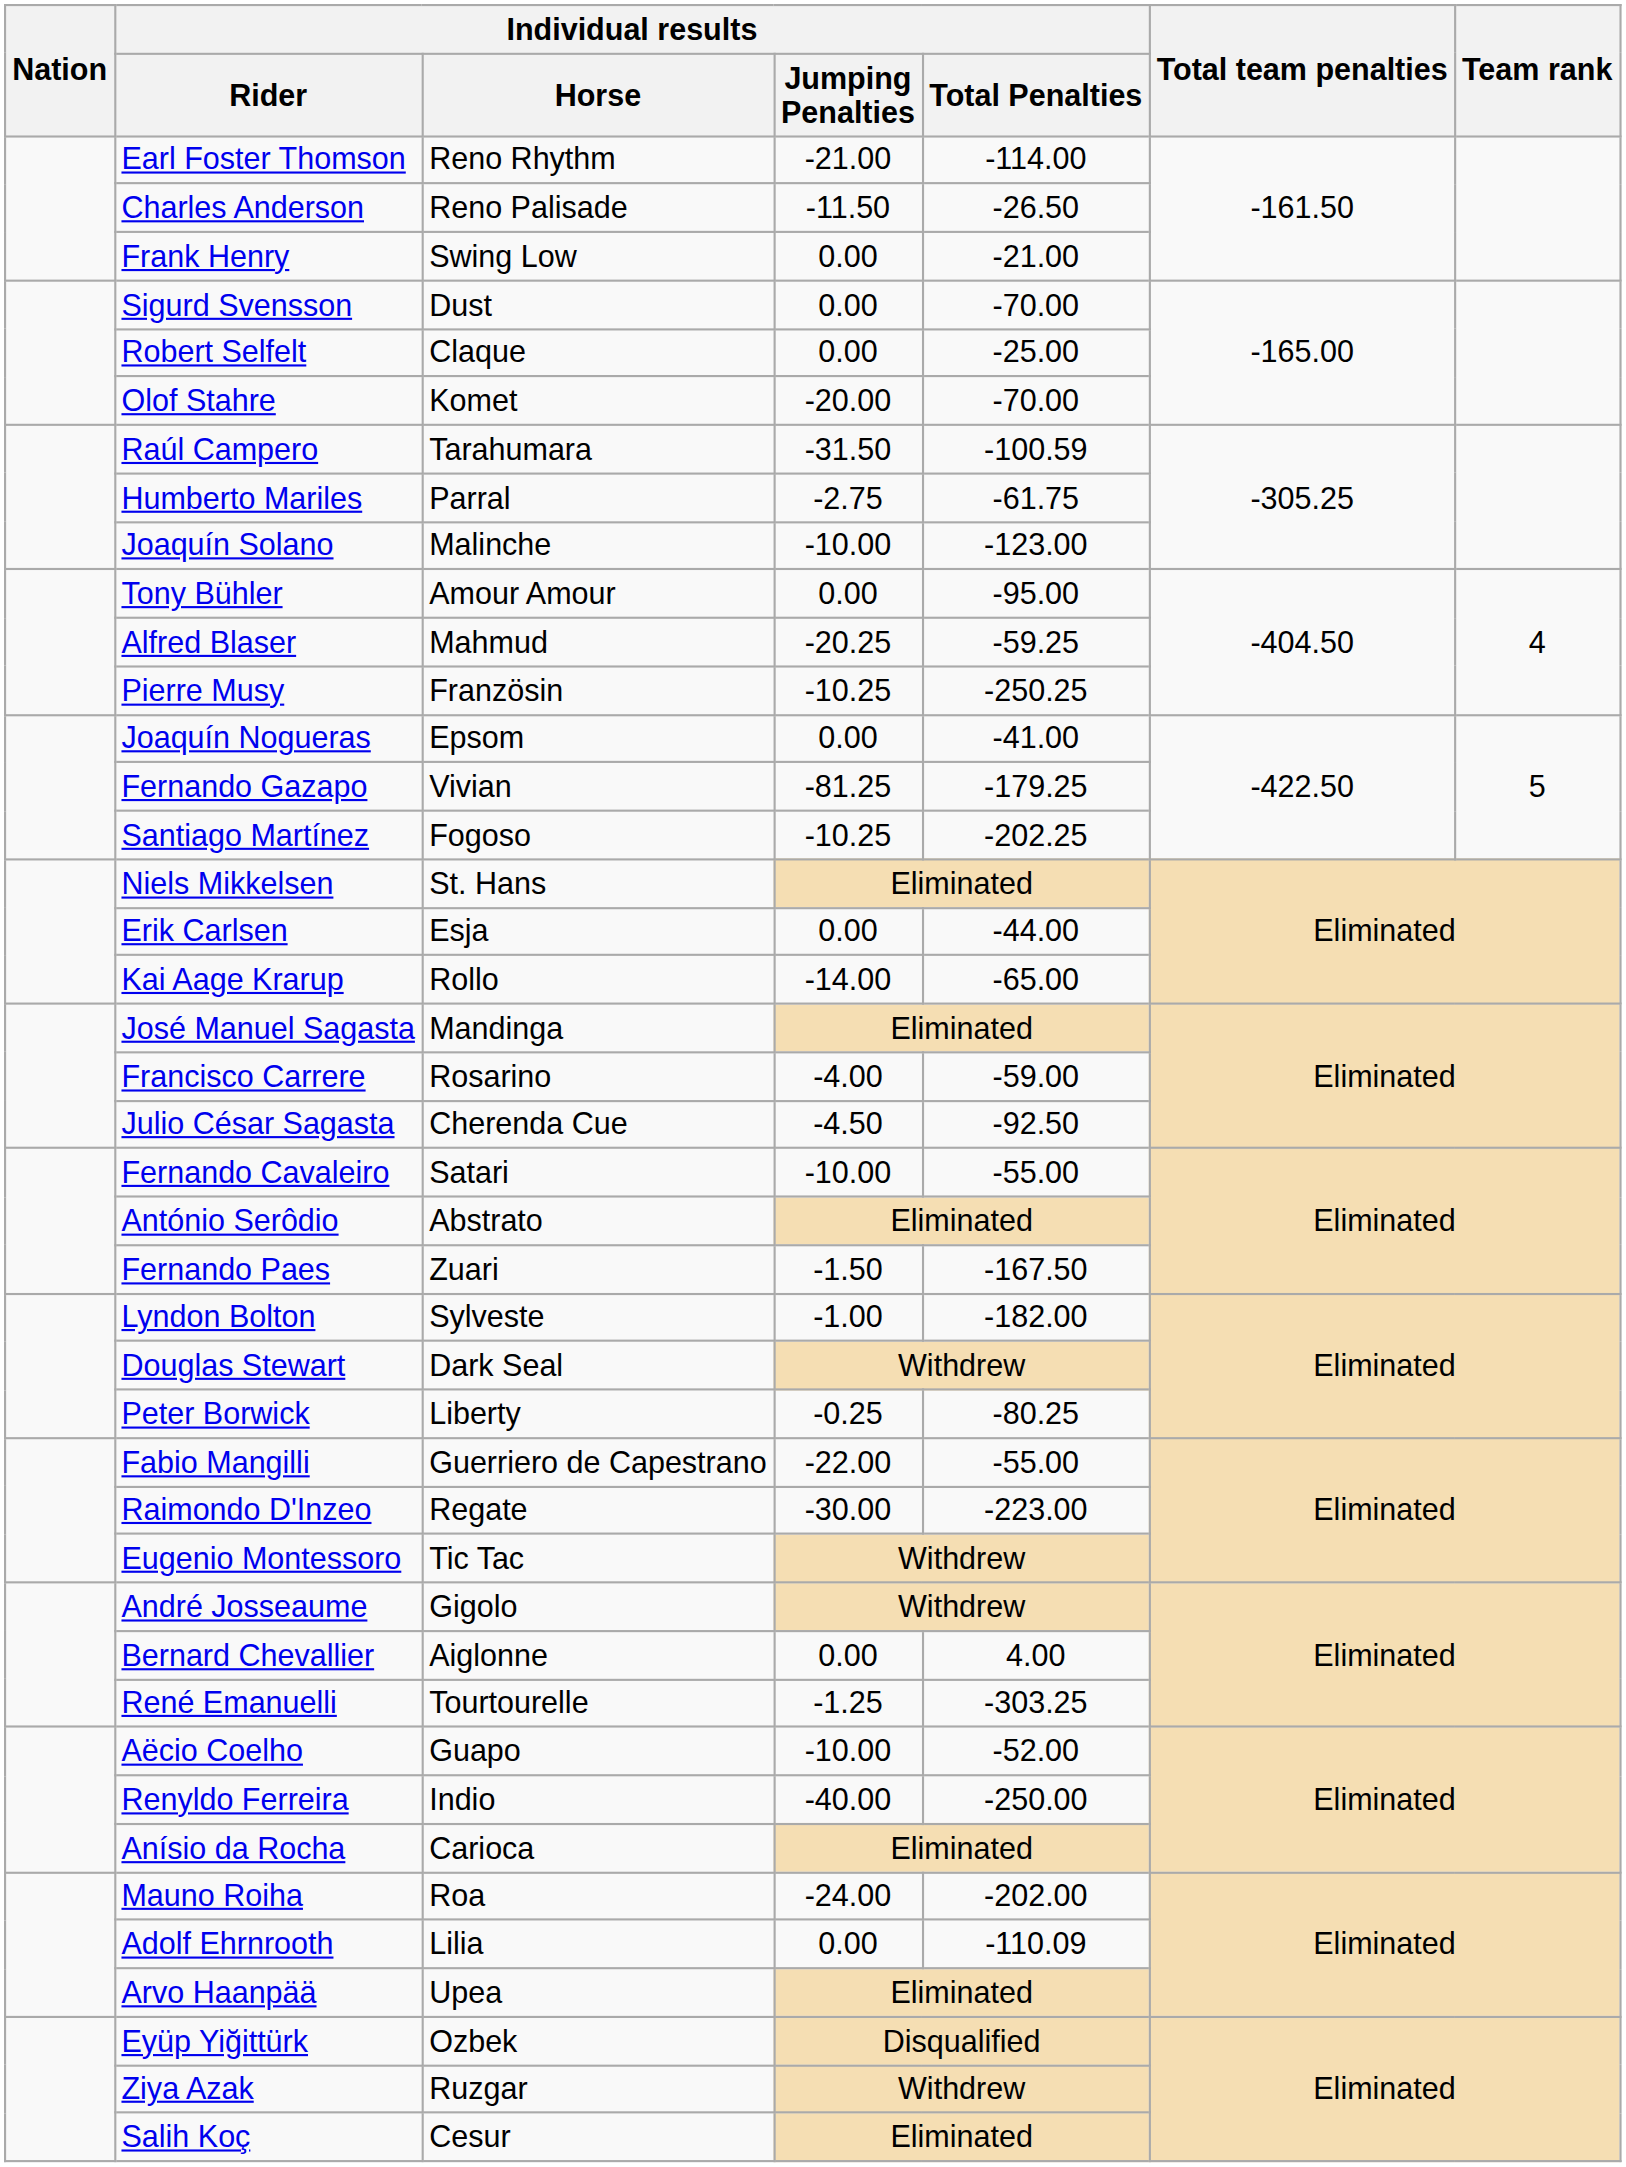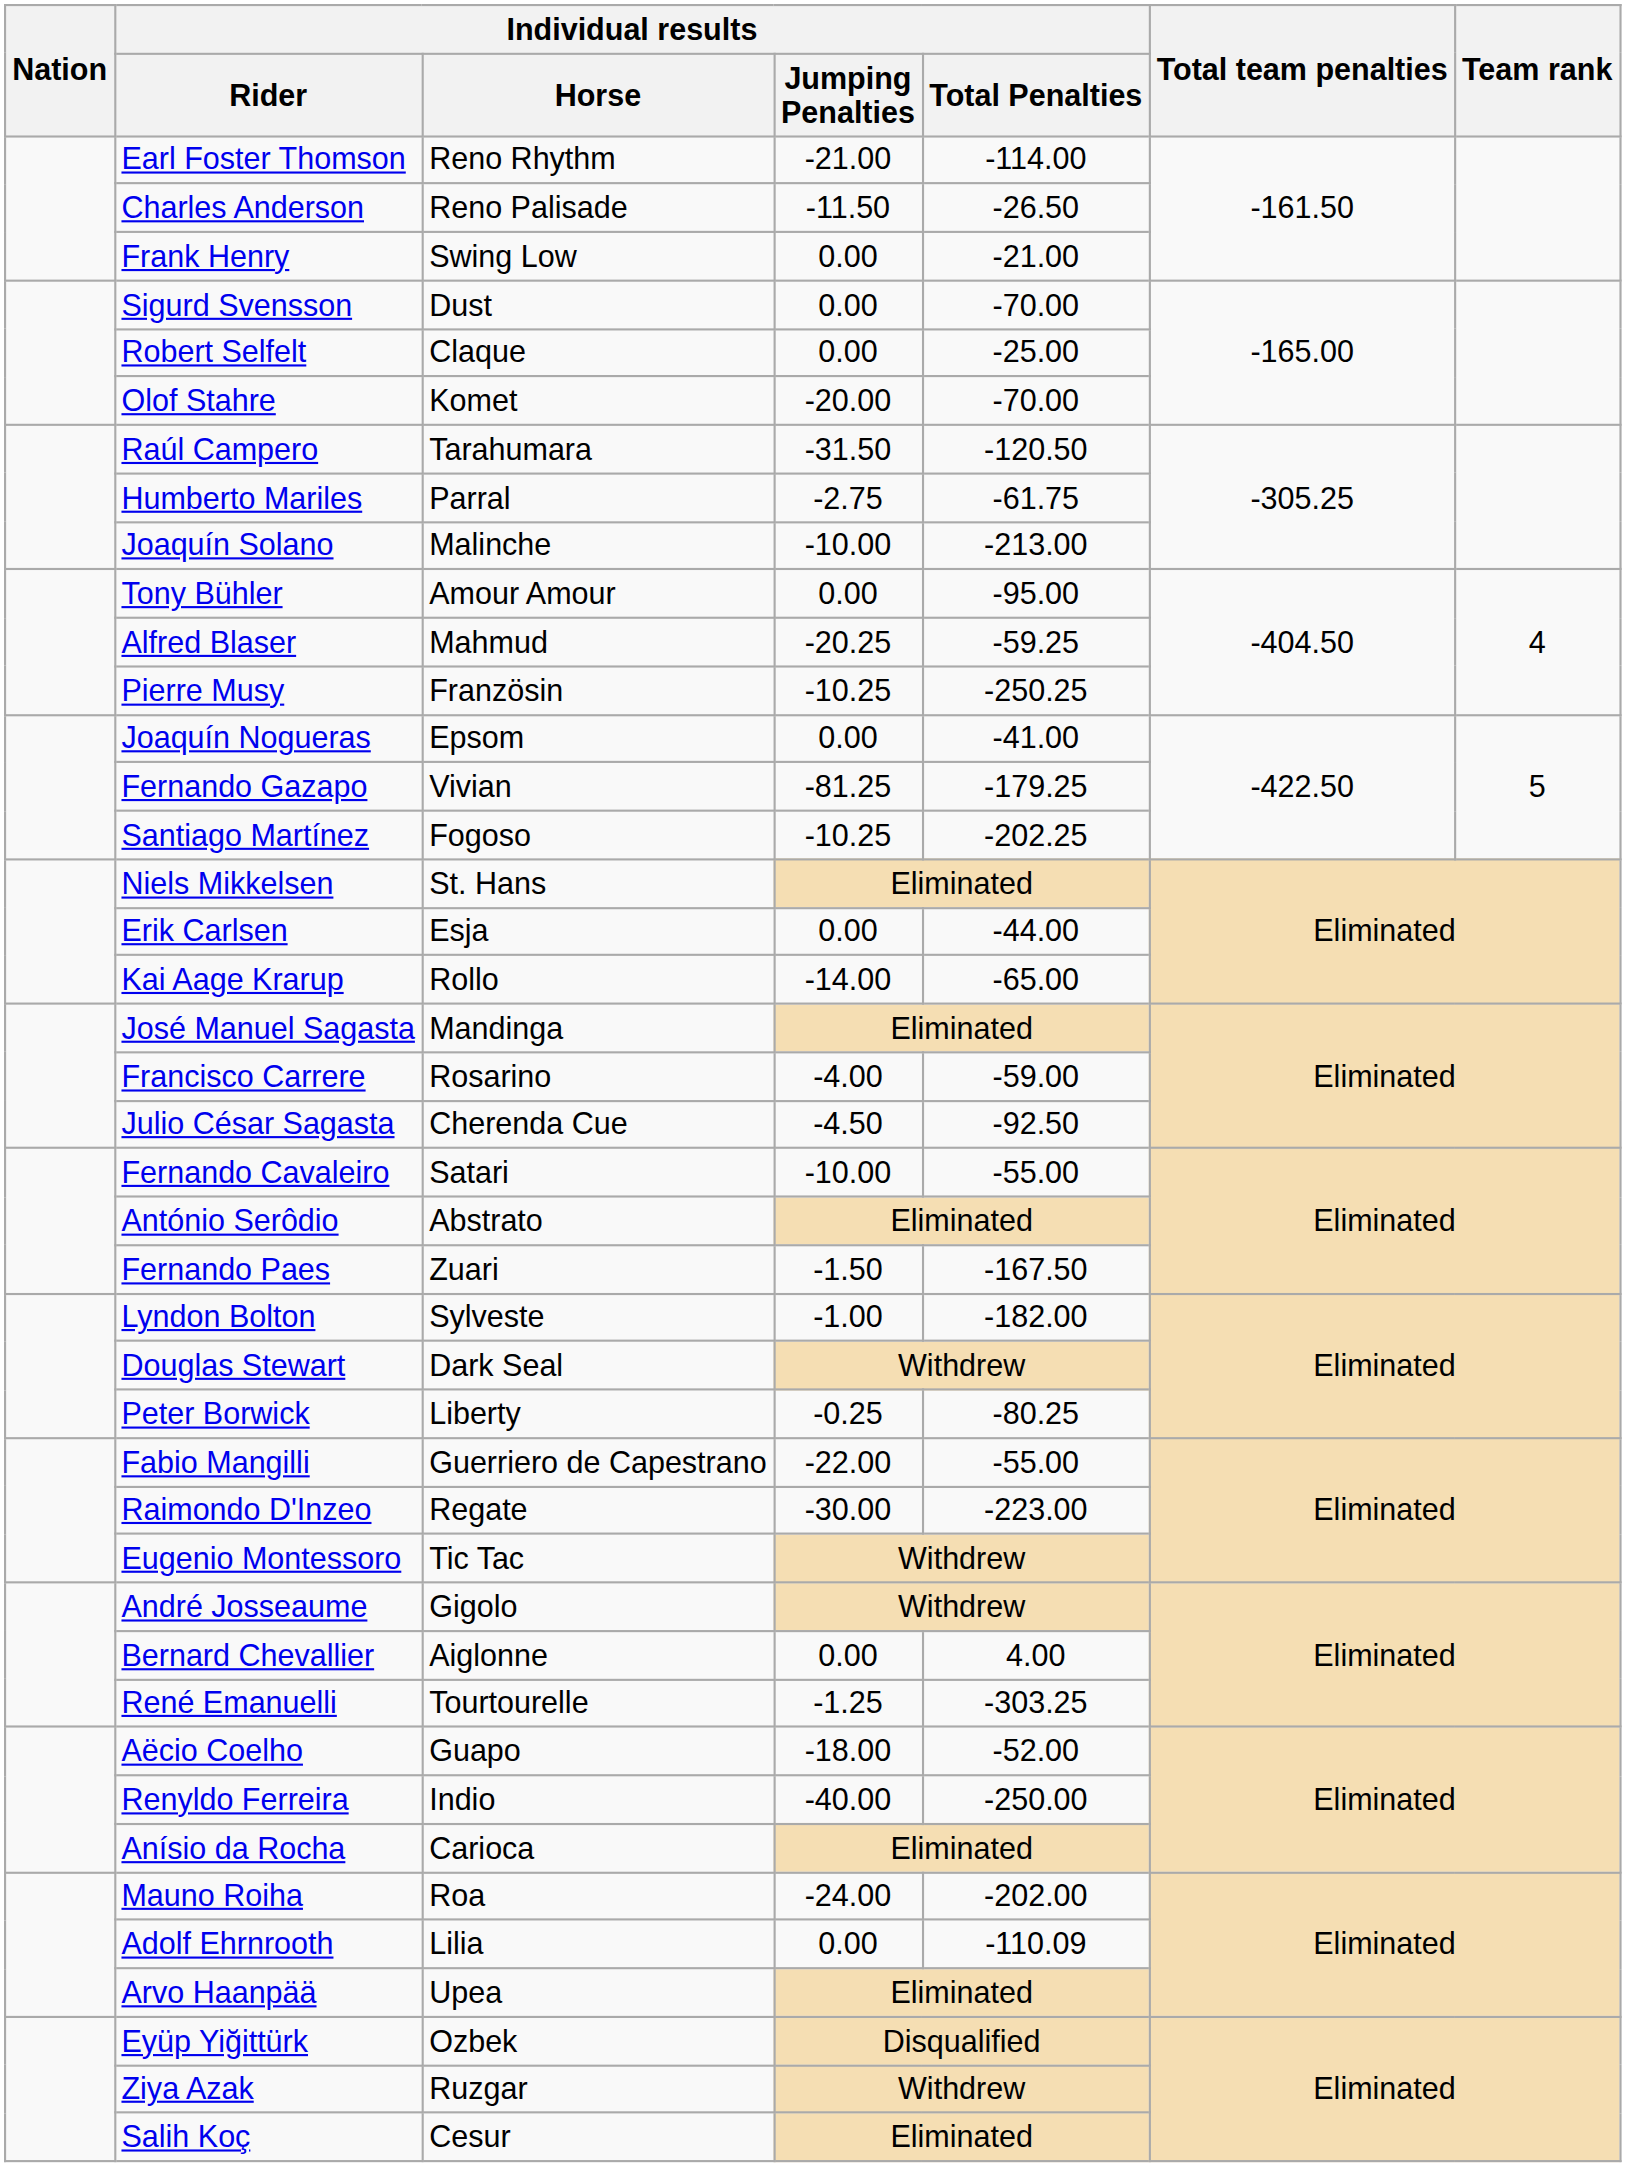Raúl Campero | Individual results / Total Penalties: -100.59 -> -120.50
Joaquín Solano | Individual results / Total Penalties: -123.00 -> -213.00
Aëcio Coelho | Individual results / Jumping Penalties: -10.00 -> -18.00
